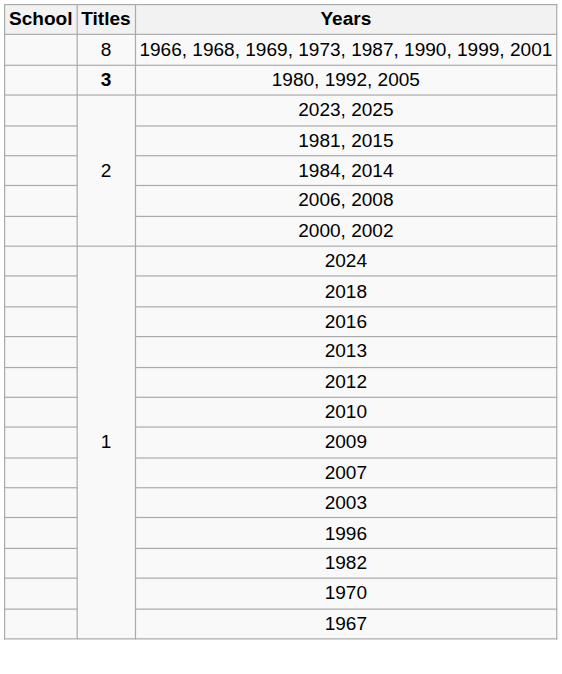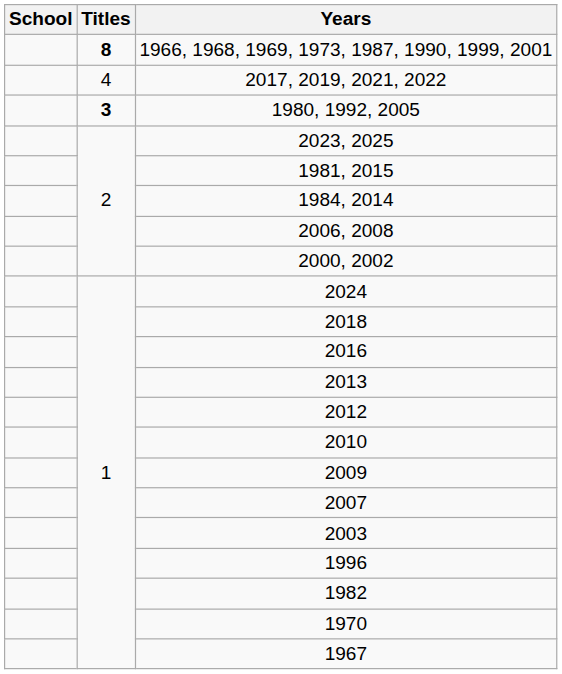1966, 1968, 1969, 1973, 1987, 1990, 1999, 2001 | Titles: normal -> bold
+ row: 4 | 2017, 2019, 2021, 2022
